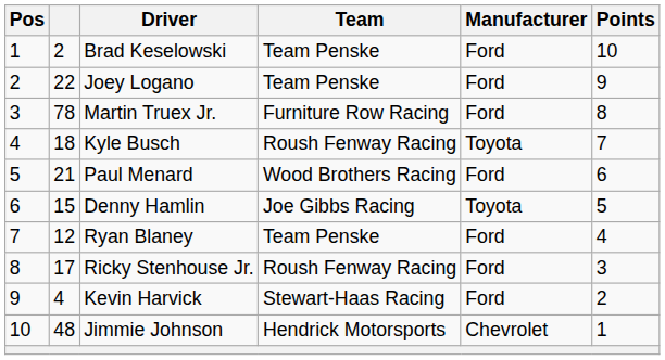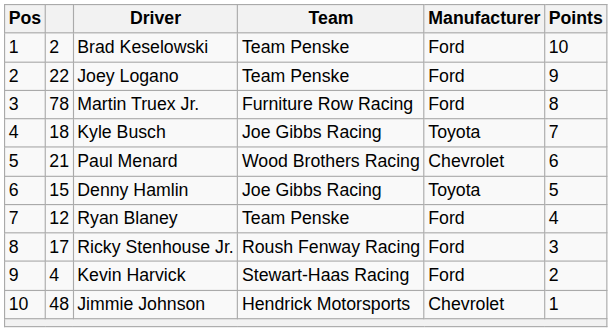Kyle Busch | Team: Roush Fenway Racing -> Joe Gibbs Racing
Paul Menard | Manufacturer: Ford -> Chevrolet
